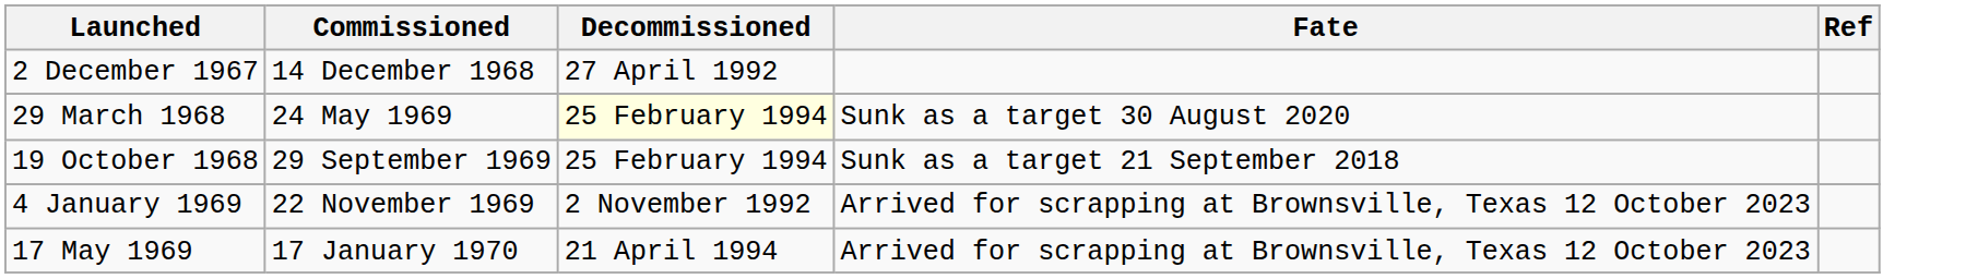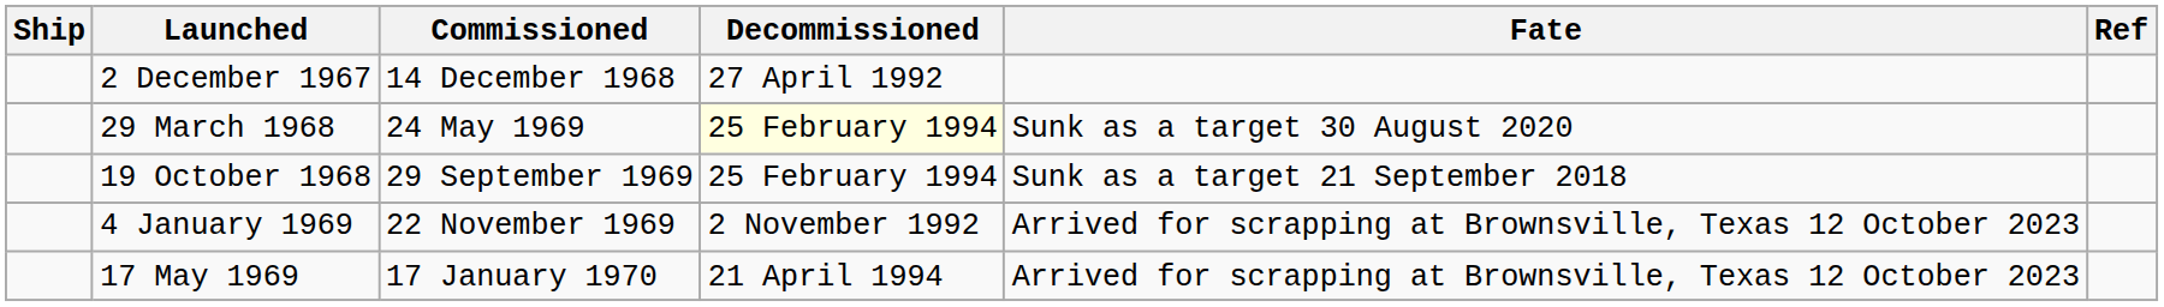+ column: Ship
